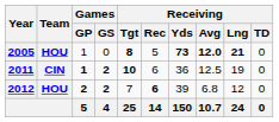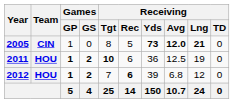2005 | Team: HOU -> CIN
2005 | Receiving / Tgt: bold -> normal
2011 | Team: CIN -> HOU
2012 | Games / GP: 2 -> 1
